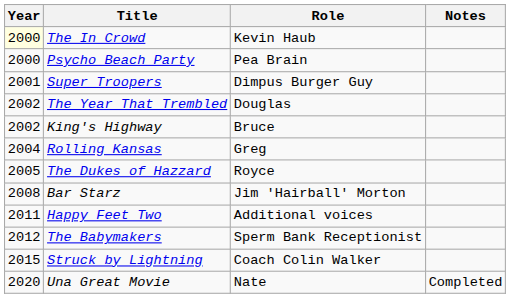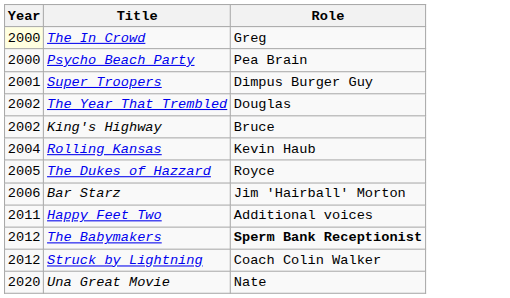- column: Notes | Completed
The In Crowd | Role: Kevin Haub -> Greg
Rolling Kansas | Role: Greg -> Kevin Haub
Bar Starz | Year: 2008 -> 2006
The Babymakers | Role: normal -> bold
Struck by Lightning | Year: 2015 -> 2012
